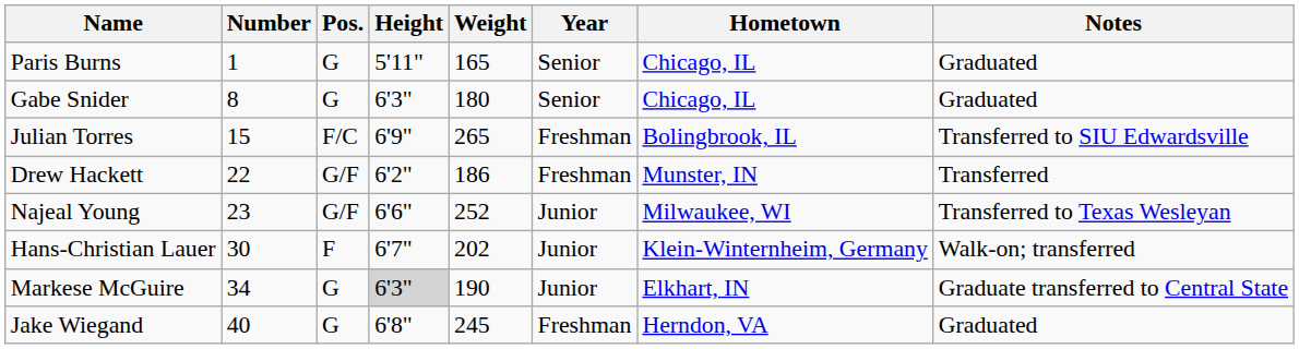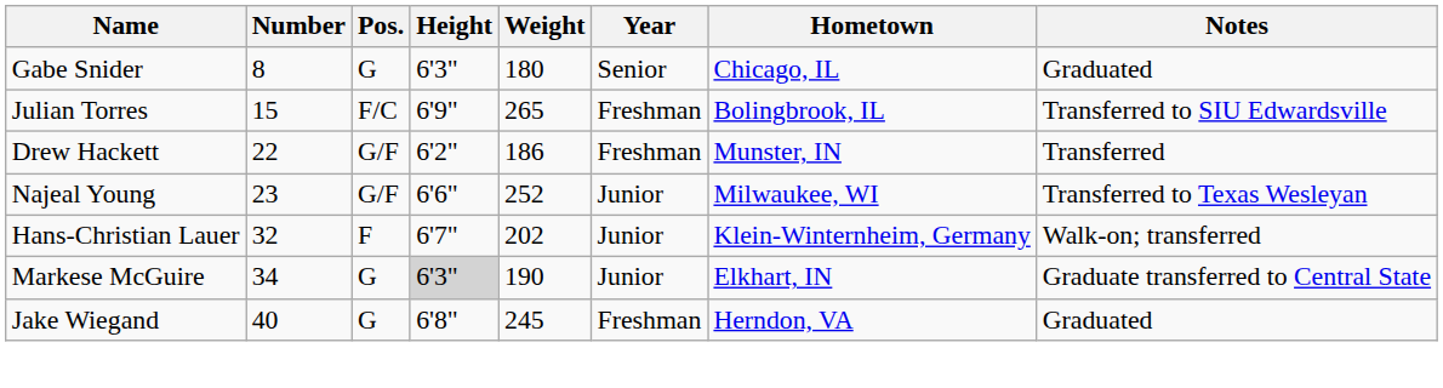- row: Paris Burns | 1 | G | 5'11" | 165 | Senior | Chicago, IL | Graduated
Hans-Christian Lauer | Number: 30 -> 32
